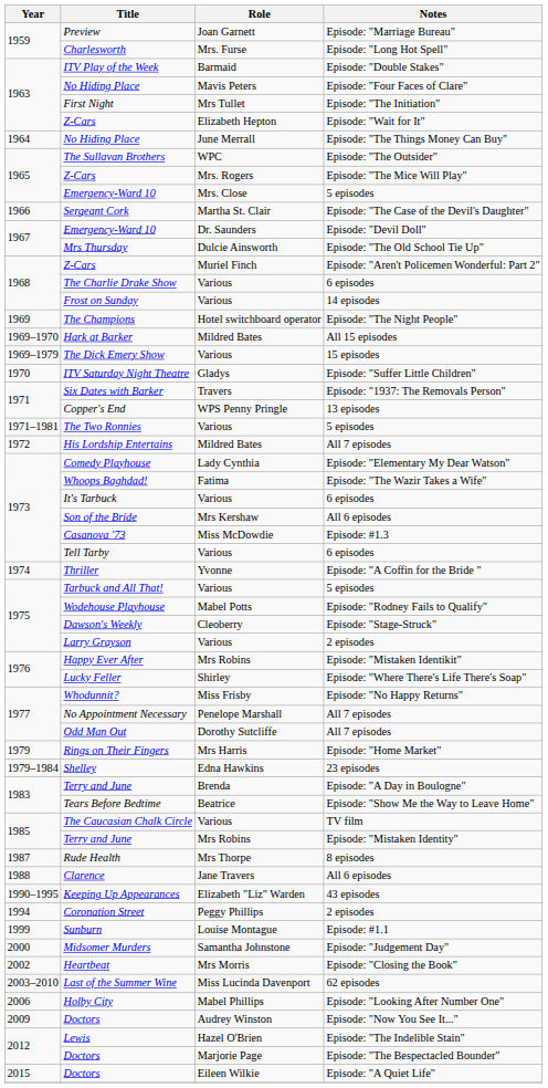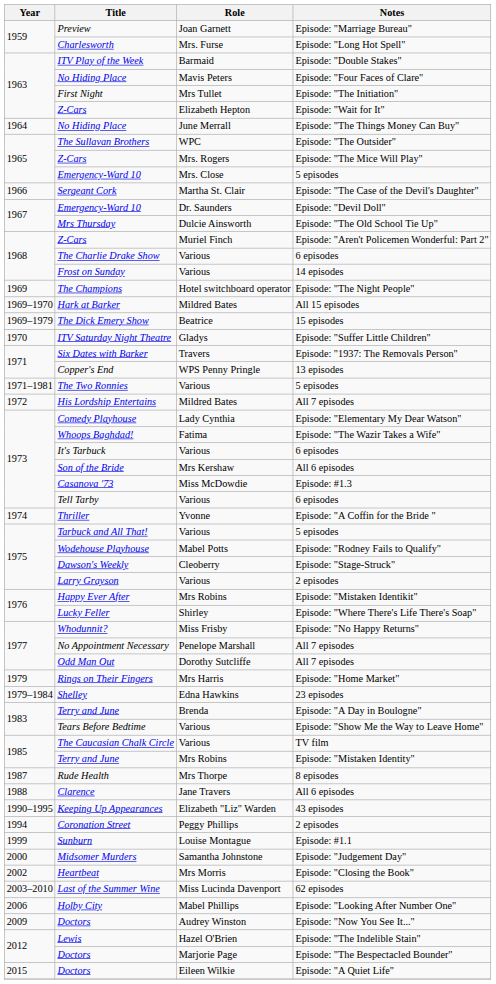The Dick Emery Show | Role: Various -> Beatrice
Tears Before Bedtime | Role: Beatrice -> Various
